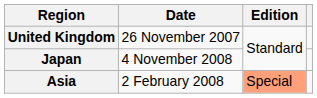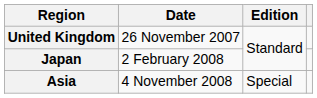Japan | Date: 4 November 2008 -> 2 February 2008
Asia | Date: 2 February 2008 -> 4 November 2008
Asia | Edition: lightsalmon background -> no background
